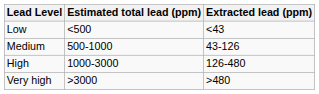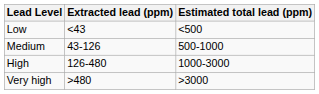columns swapped: Extracted lead (ppm) <-> Estimated total lead (ppm)
